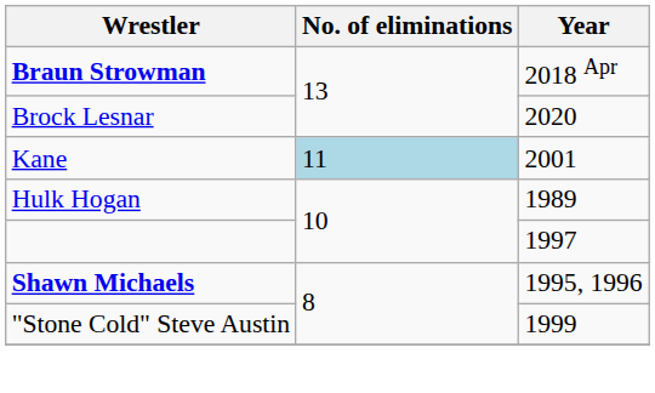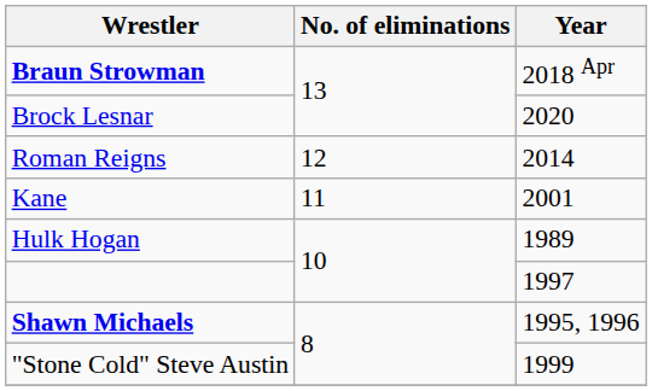+ row: Roman Reigns | 12 | 2014
Kane | No. of eliminations: lightblue background -> no background
